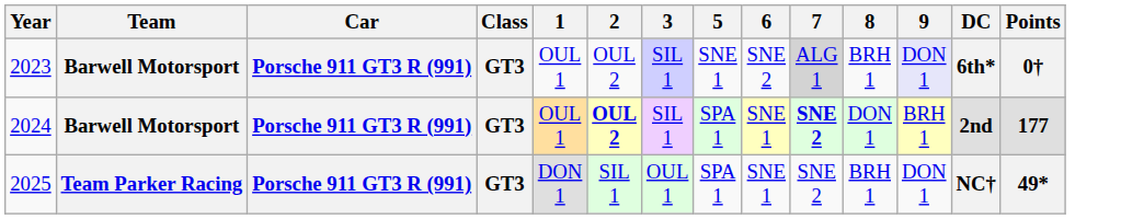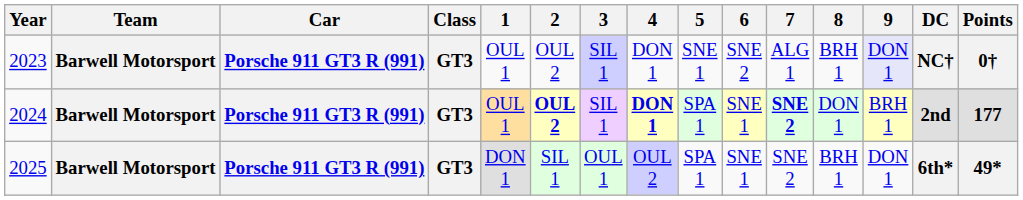+ column: 4 | DON 1 | DON 1 | OUL 2
2023 | 7: lightgrey background -> no background
2023 | DC: 6th* -> NC†
2025 | Team: Team Parker Racing -> Barwell Motorsport
2025 | DC: NC† -> 6th*
